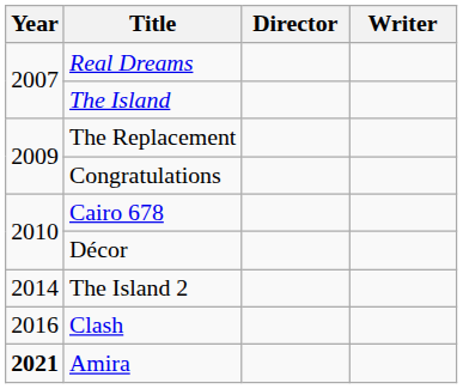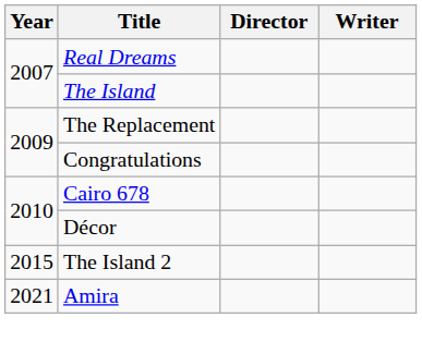The Island 2 | Year: 2014 -> 2015
- row: 2016 | Clash
Amira | Year: bold -> normal
